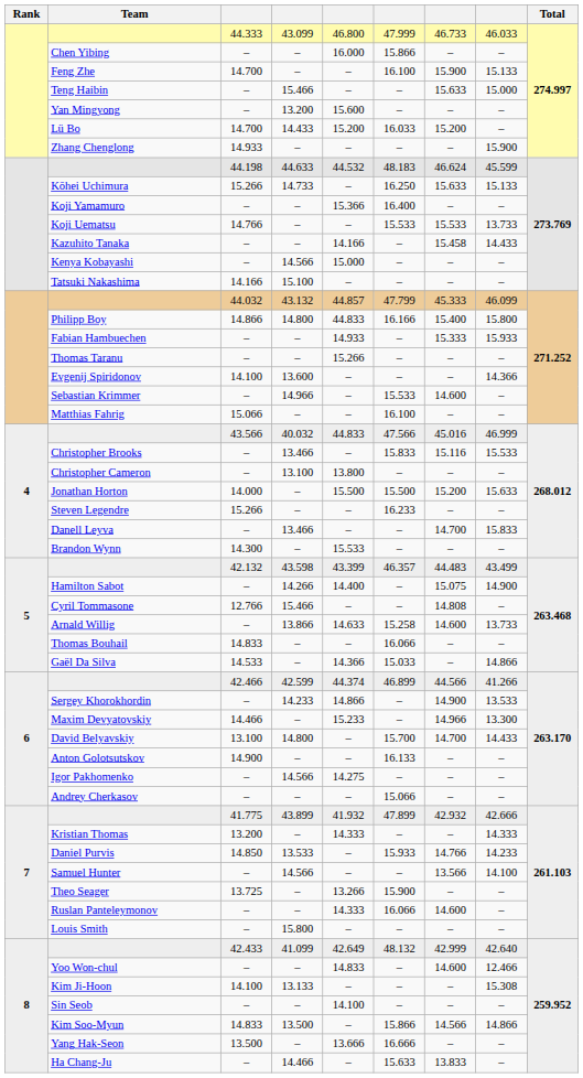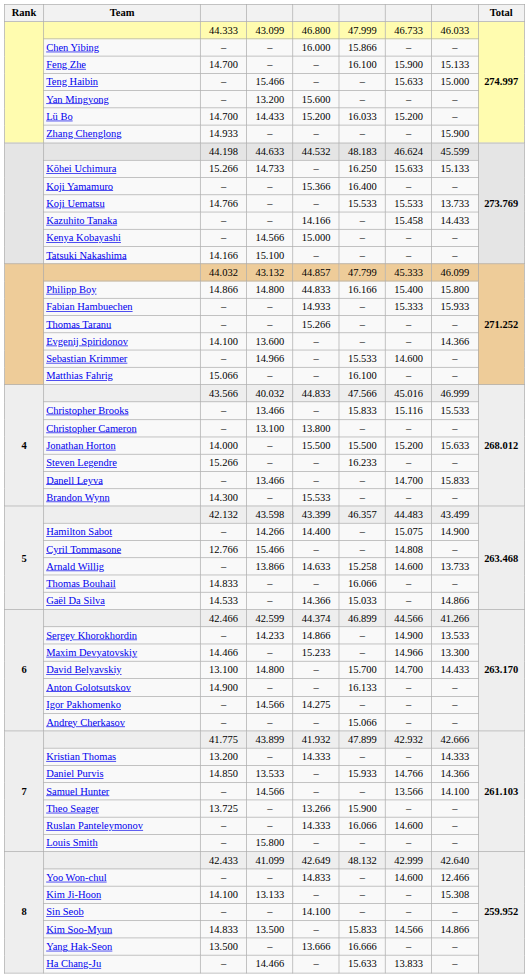Daniel Purvis | column 8: 14.233 -> 14.366
Kim Soo-Myun | column 6: 15.866 -> 15.833
